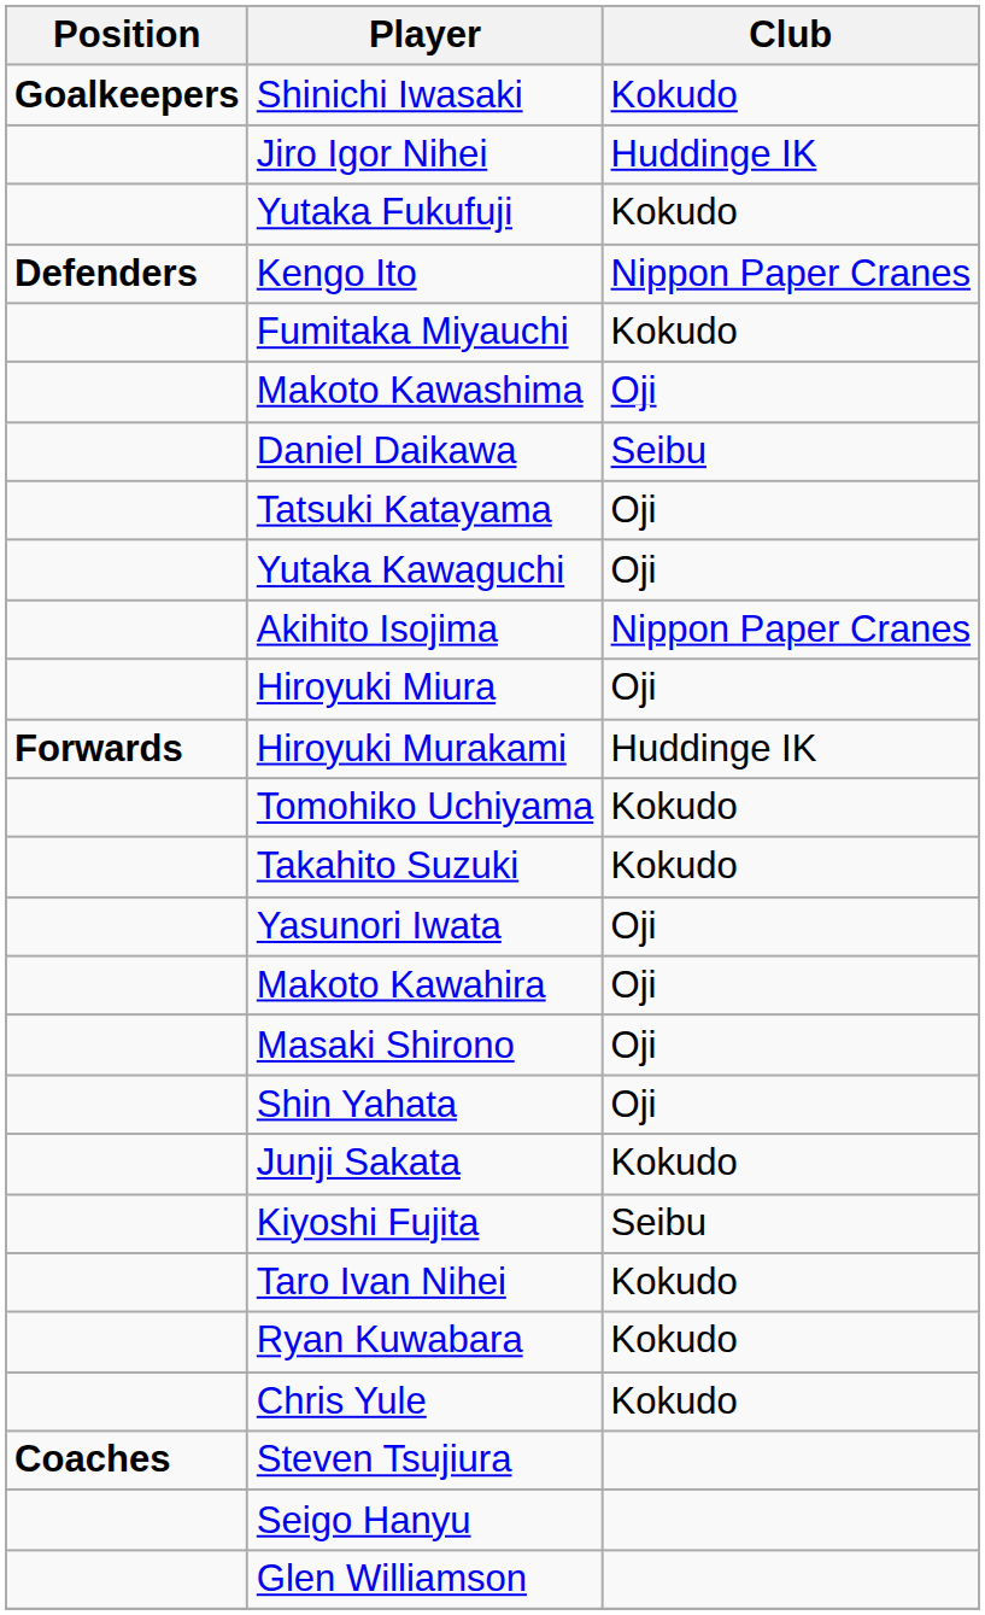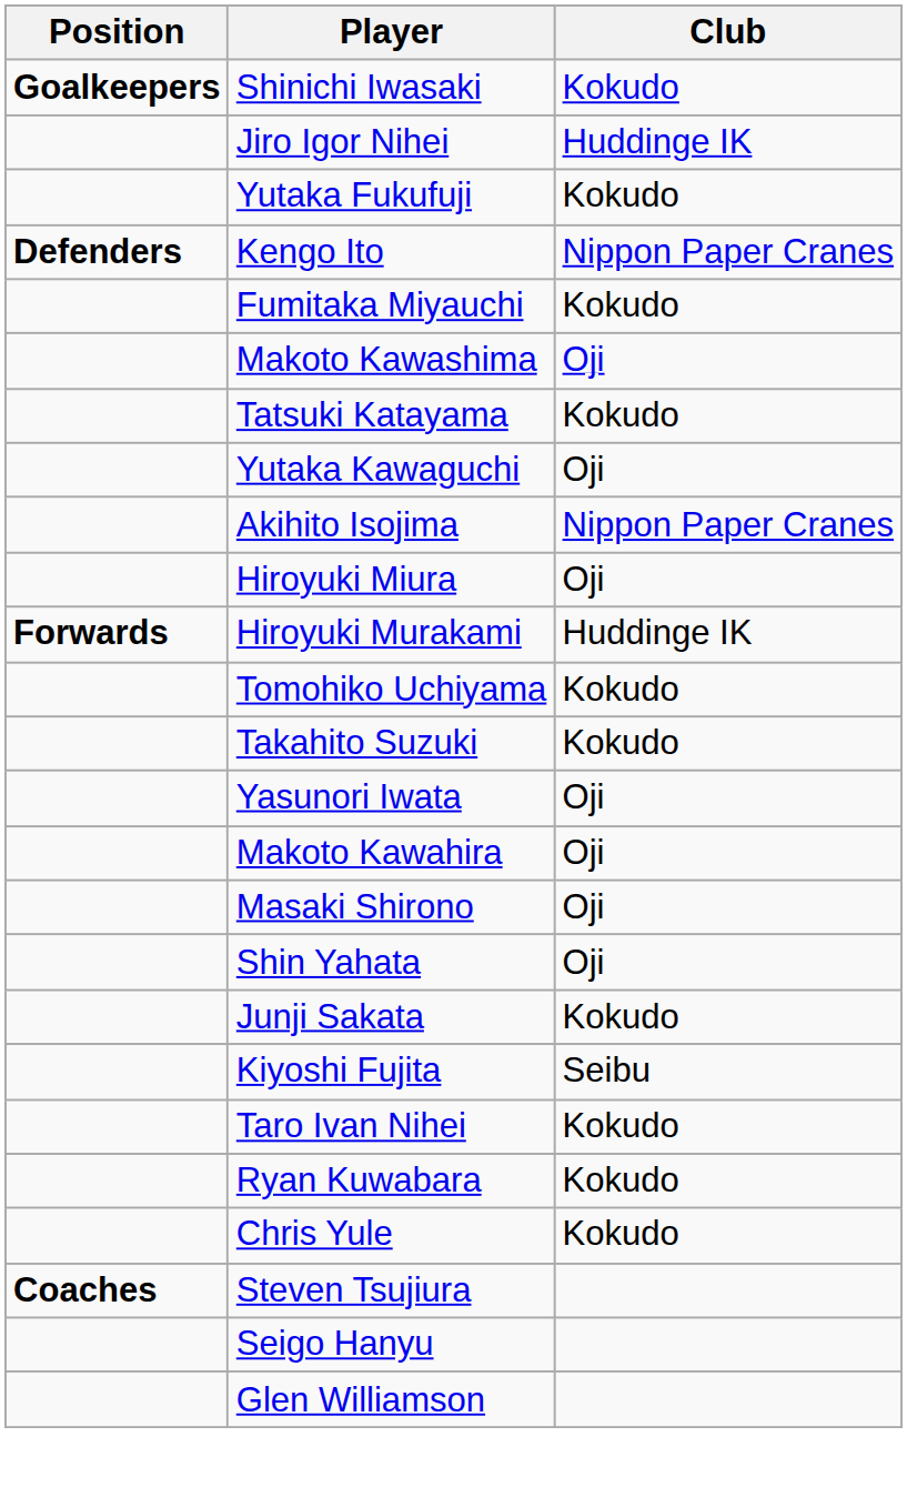- row: Daniel Daikawa | Seibu
Tatsuki Katayama | Club: Oji -> Kokudo
